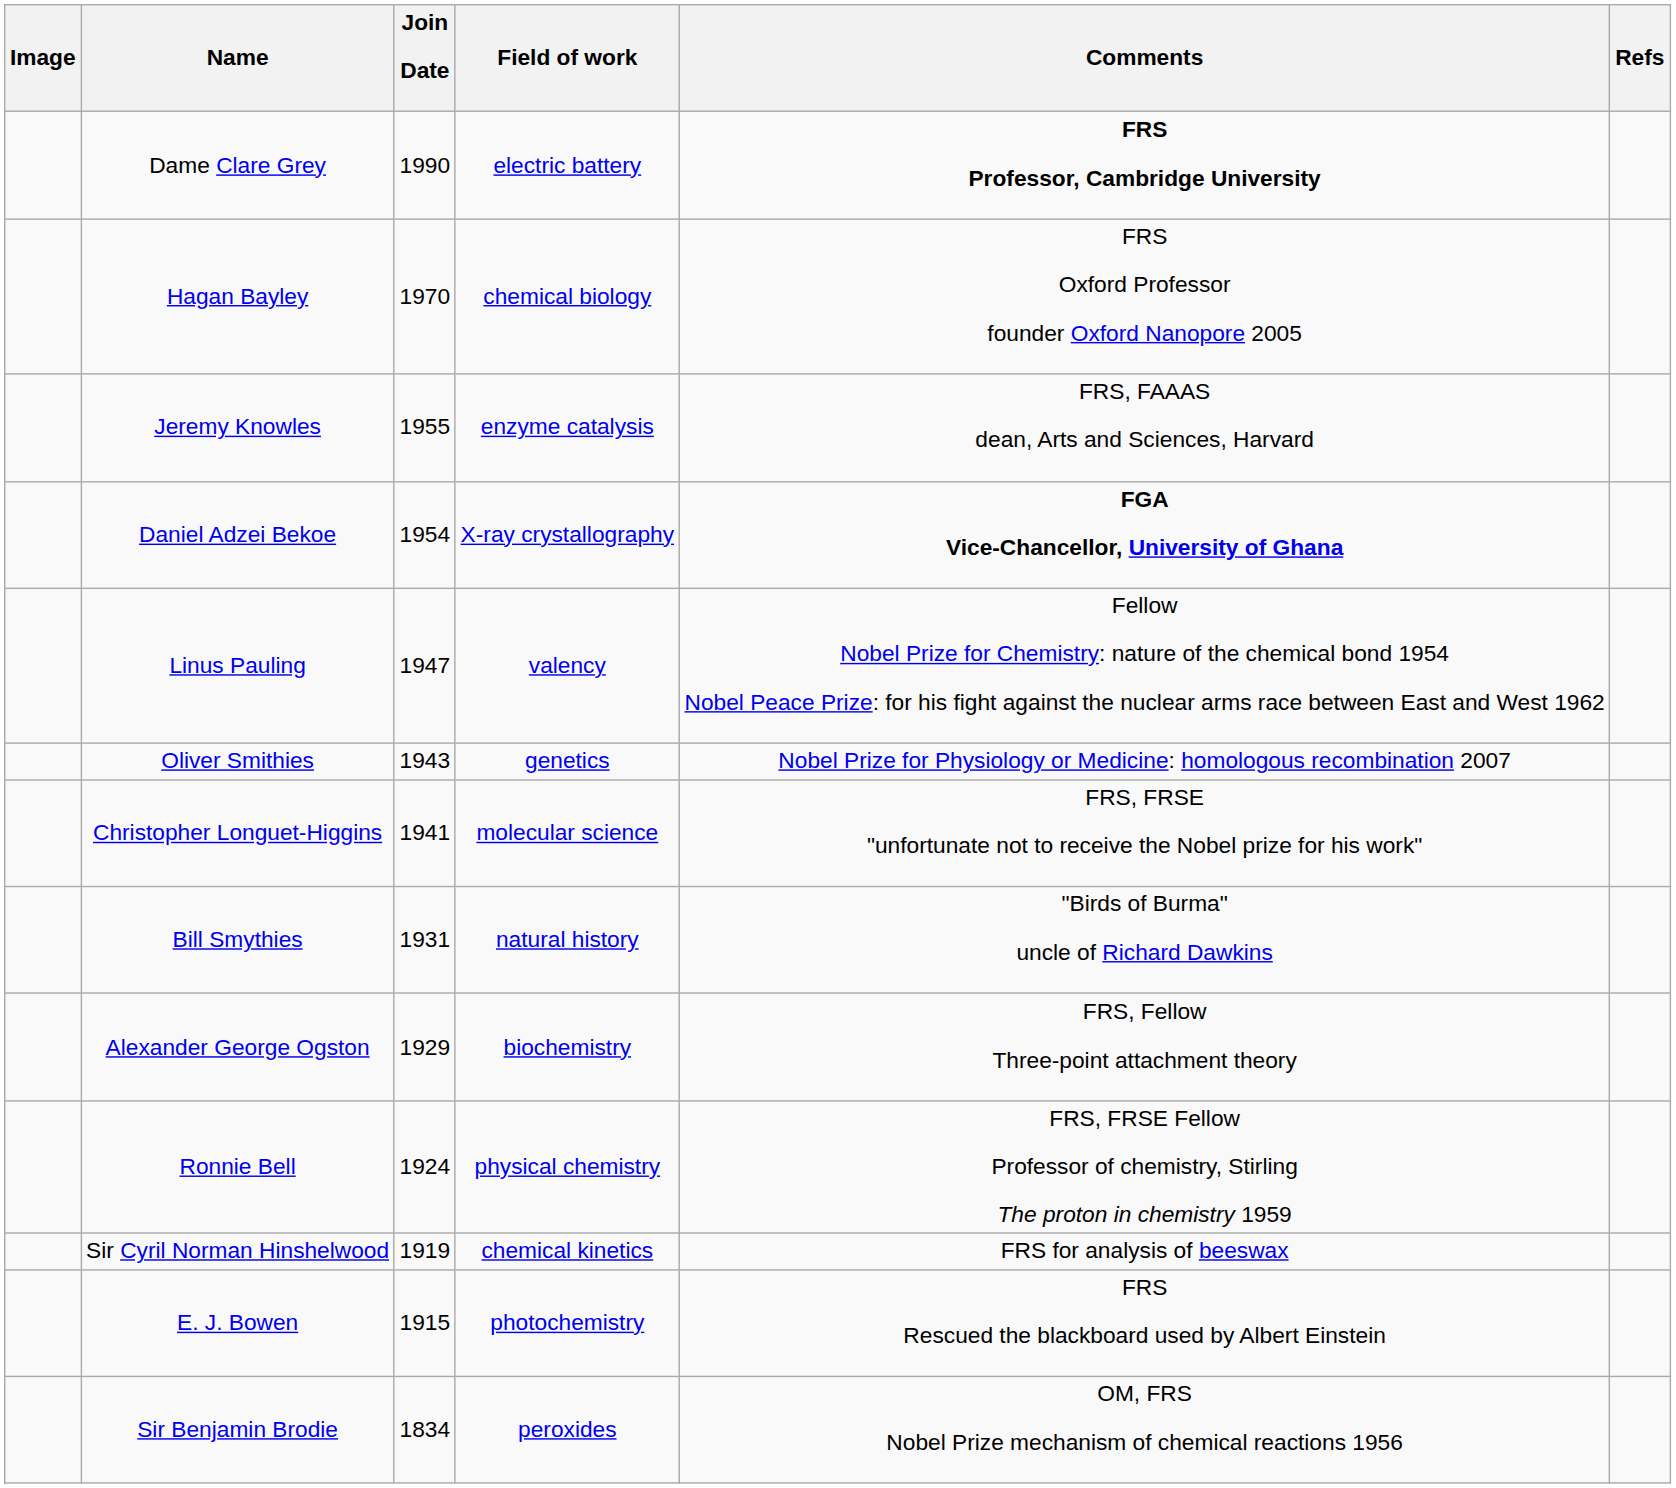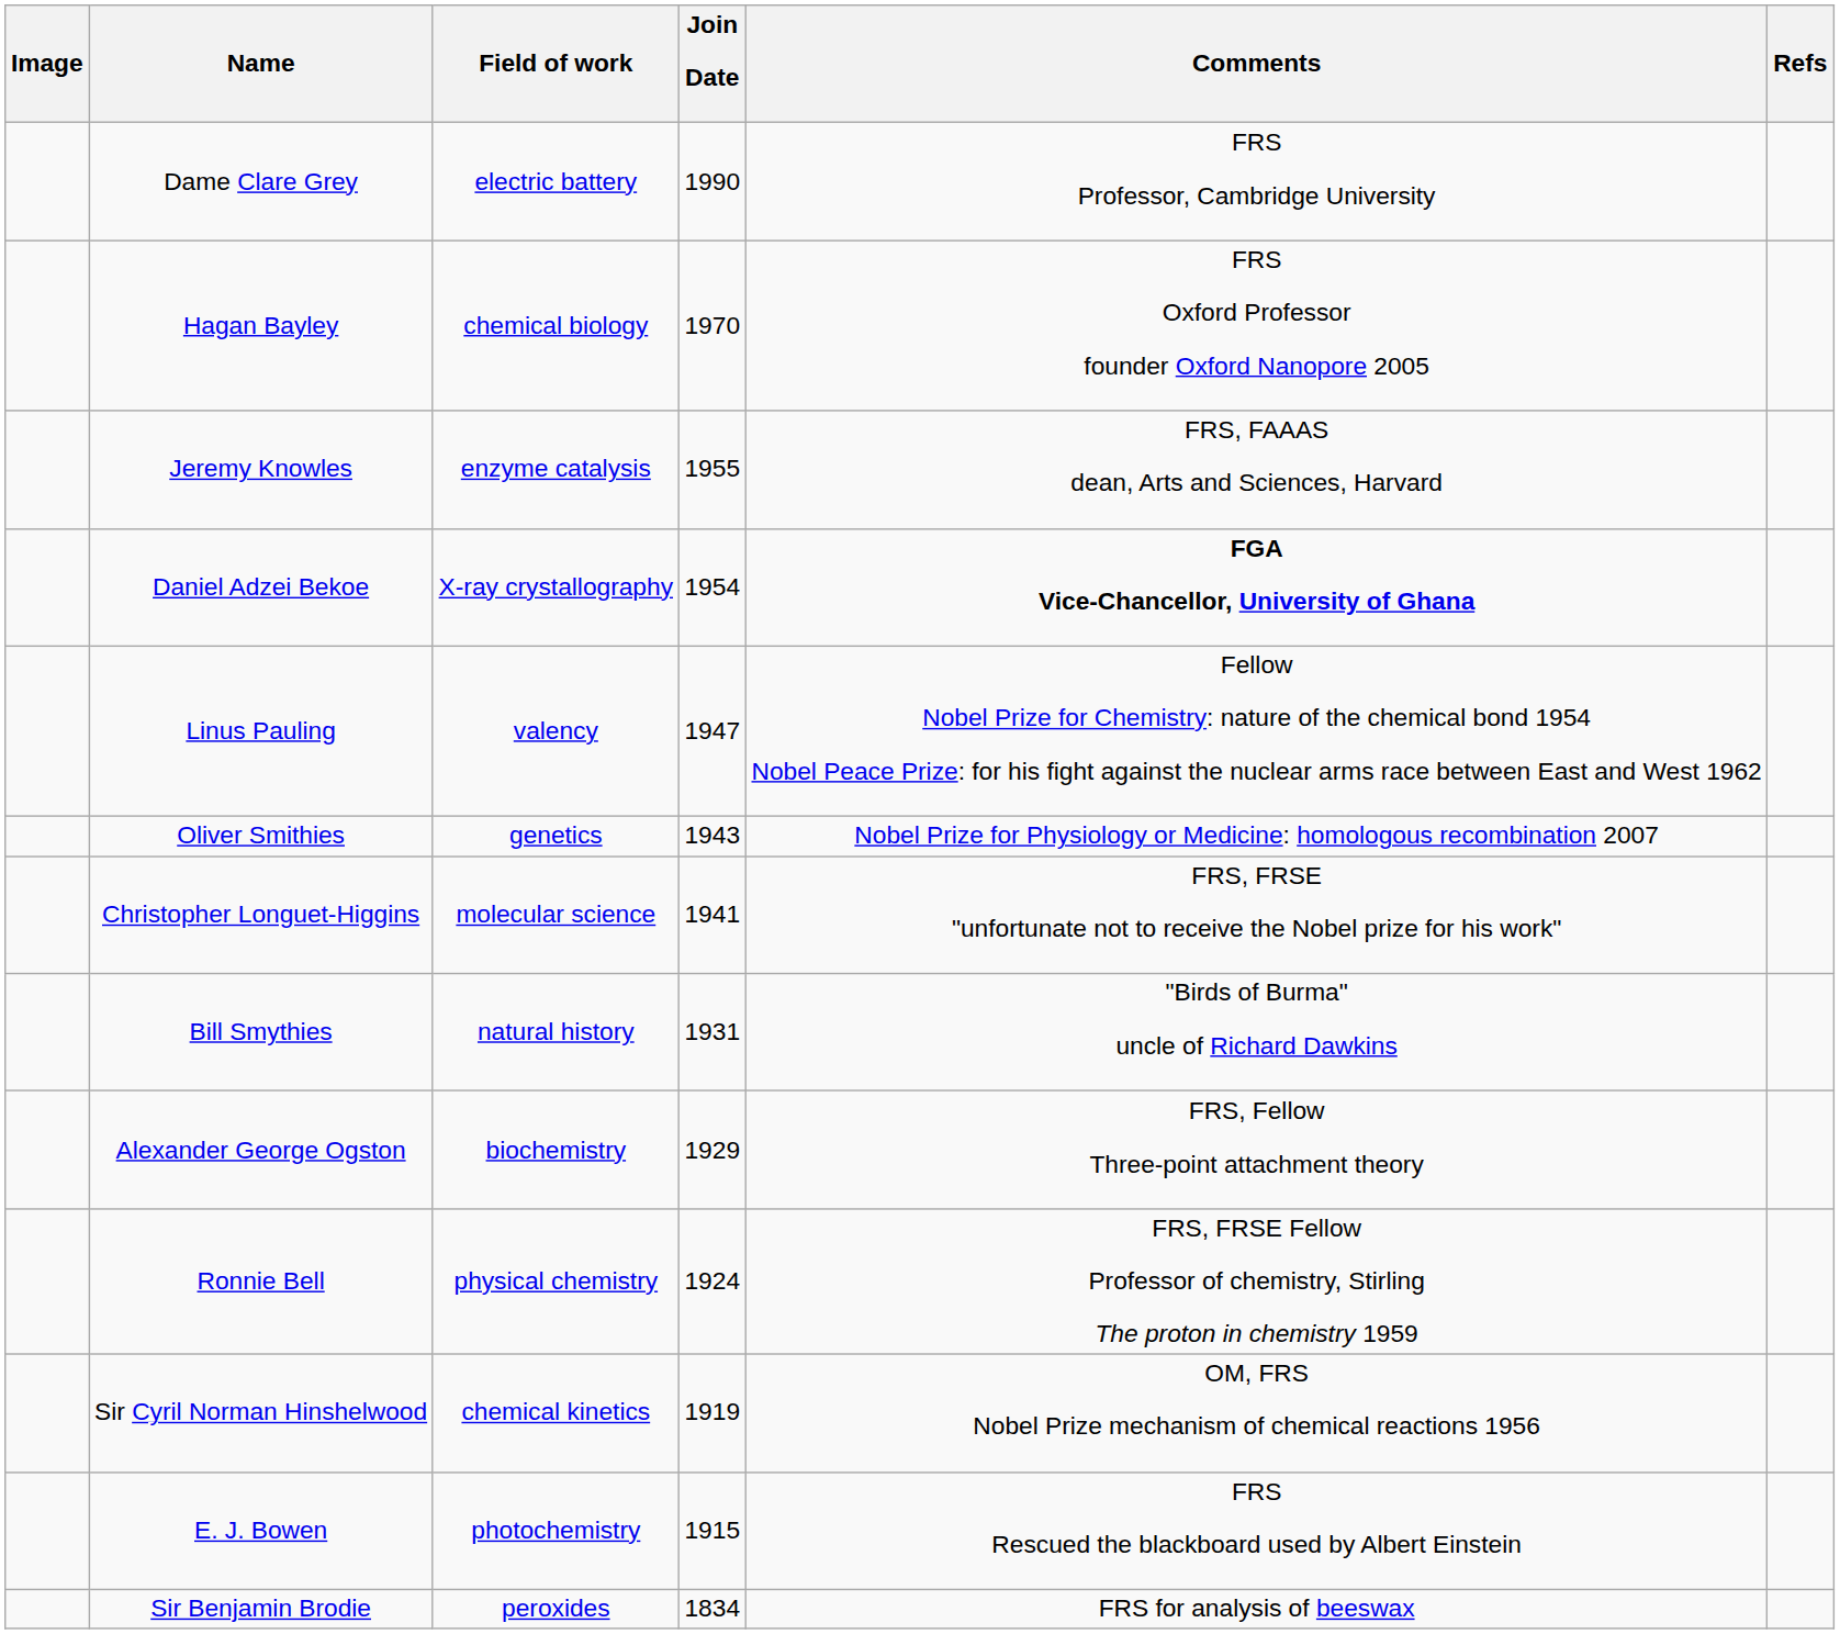columns swapped: Join Date <-> Field of work
Dame Clare Grey | Comments: bold -> normal
Sir Cyril Norman Hinshelwood | Comments: FRS for analysis of beeswax -> OM, FRS Nobel Prize mechanism of chemical reactions 1956
Sir Benjamin Brodie | Comments: OM, FRS Nobel Prize mechanism of chemical reactions 1956 -> FRS for analysis of beeswax
